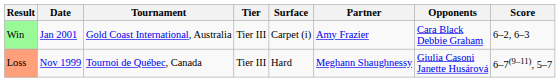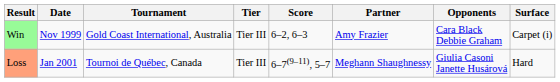columns swapped: Surface <-> Score
Win | Date: Jan 2001 -> Nov 1999
Loss | Date: Nov 1999 -> Jan 2001
